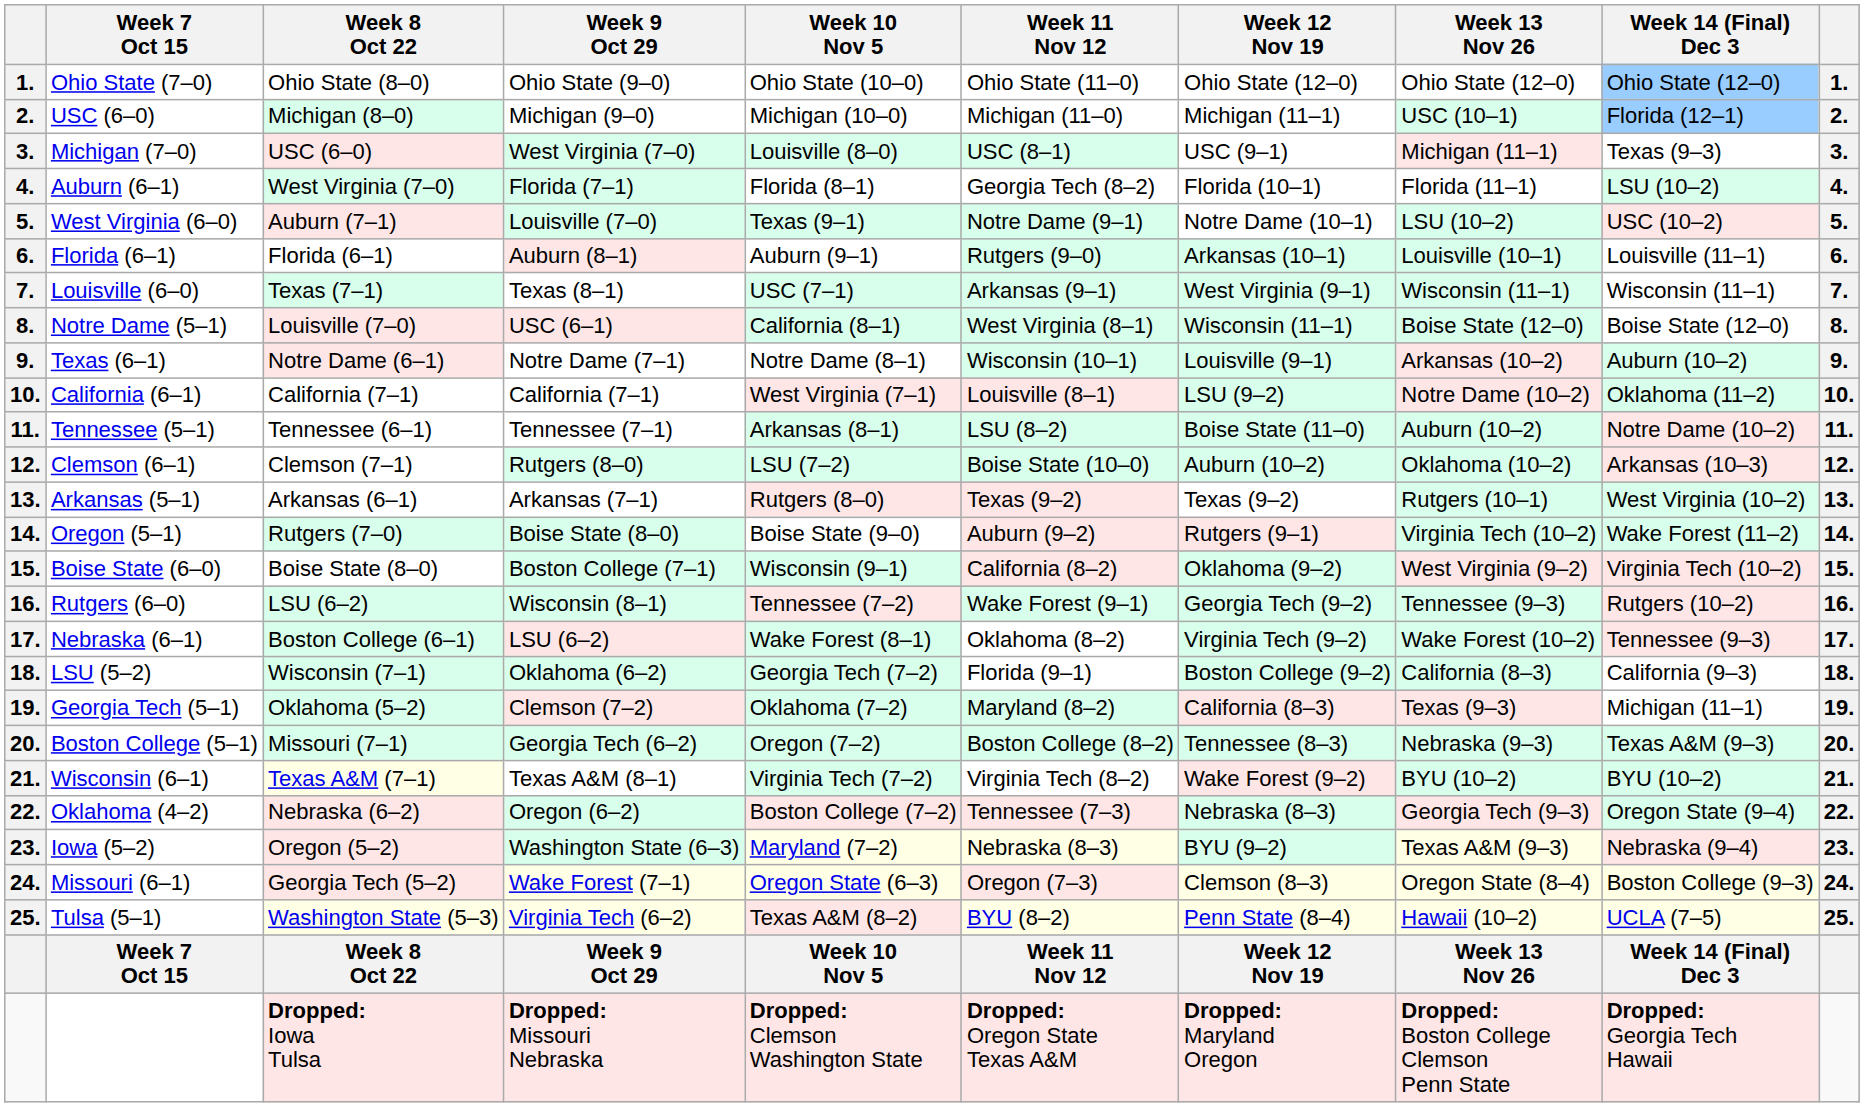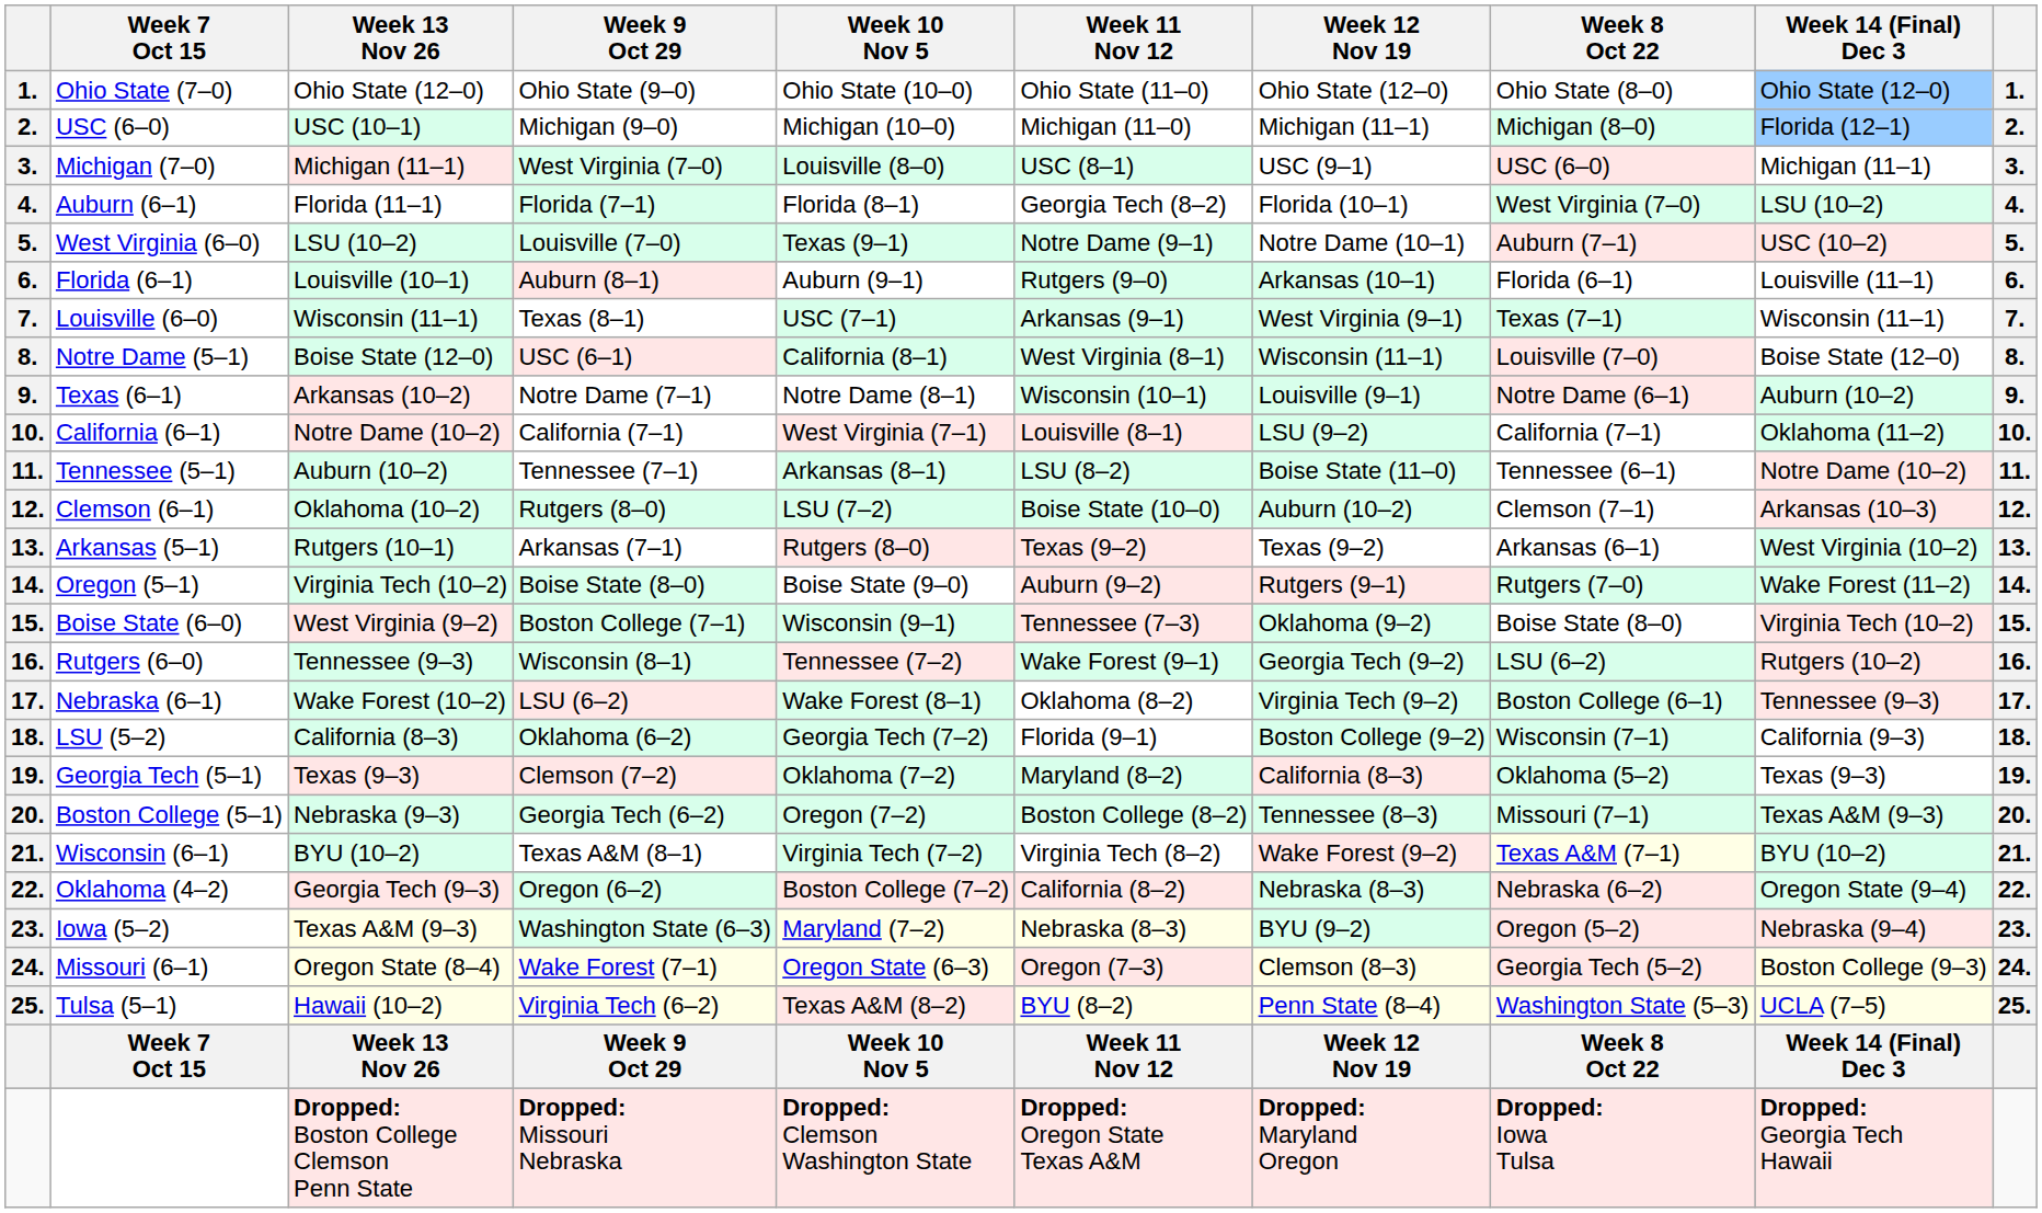columns swapped: Week 8 Oct 22 <-> Week 13 Nov 26
Michigan (7–0) | Week 14 (Final) Dec 3: Texas (9–3) -> Michigan (11–1)
Boise State (6–0) | Week 11 Nov 12: California (8–2) -> Tennessee (7–3)
Georgia Tech (5–1) | Week 14 (Final) Dec 3: Michigan (11–1) -> Texas (9–3)
Oklahoma (4–2) | Week 11 Nov 12: Tennessee (7–3) -> California (8–2)
